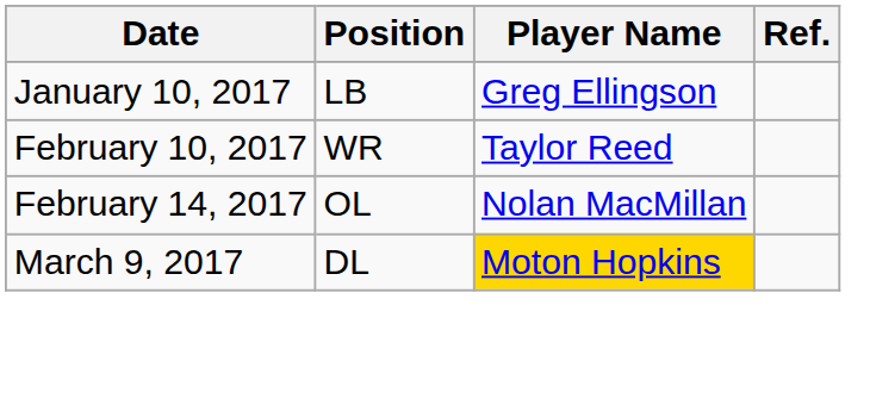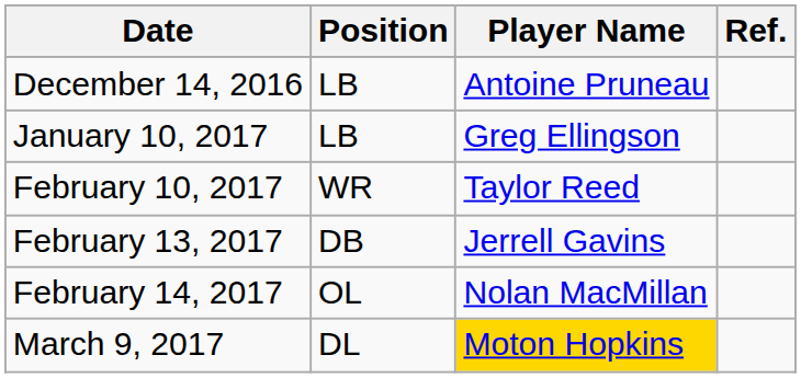+ row: December 14, 2016 | LB | Antoine Pruneau
+ row: February 13, 2017 | DB | Jerrell Gavins
